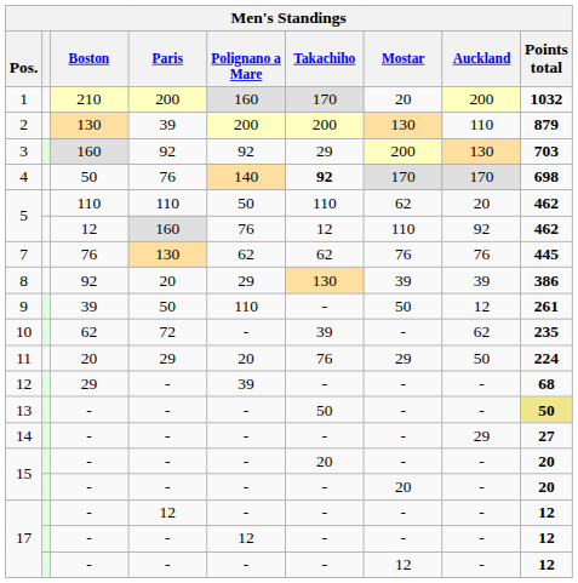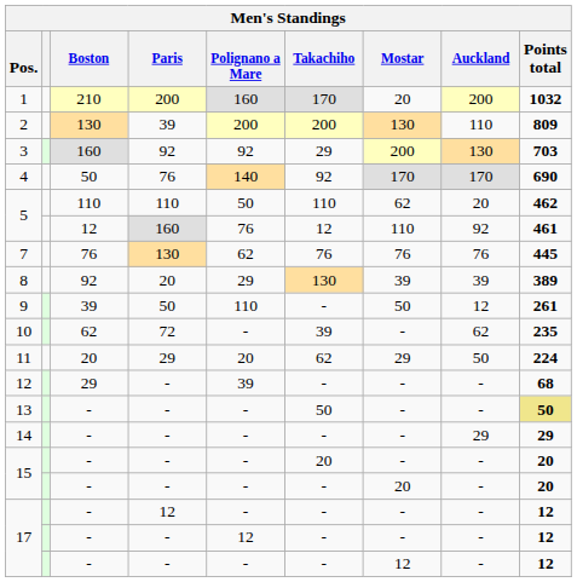2 | Points total: 879 -> 809
4 | Takachiho: bold -> normal
4 | Points total: 698 -> 690
5 / 160 | Points total: 462 -> 461
7 | Takachiho: 62 -> 76
8 | Points total: 386 -> 389
11 | Takachiho: 76 -> 62
14 | Points total: 27 -> 29
